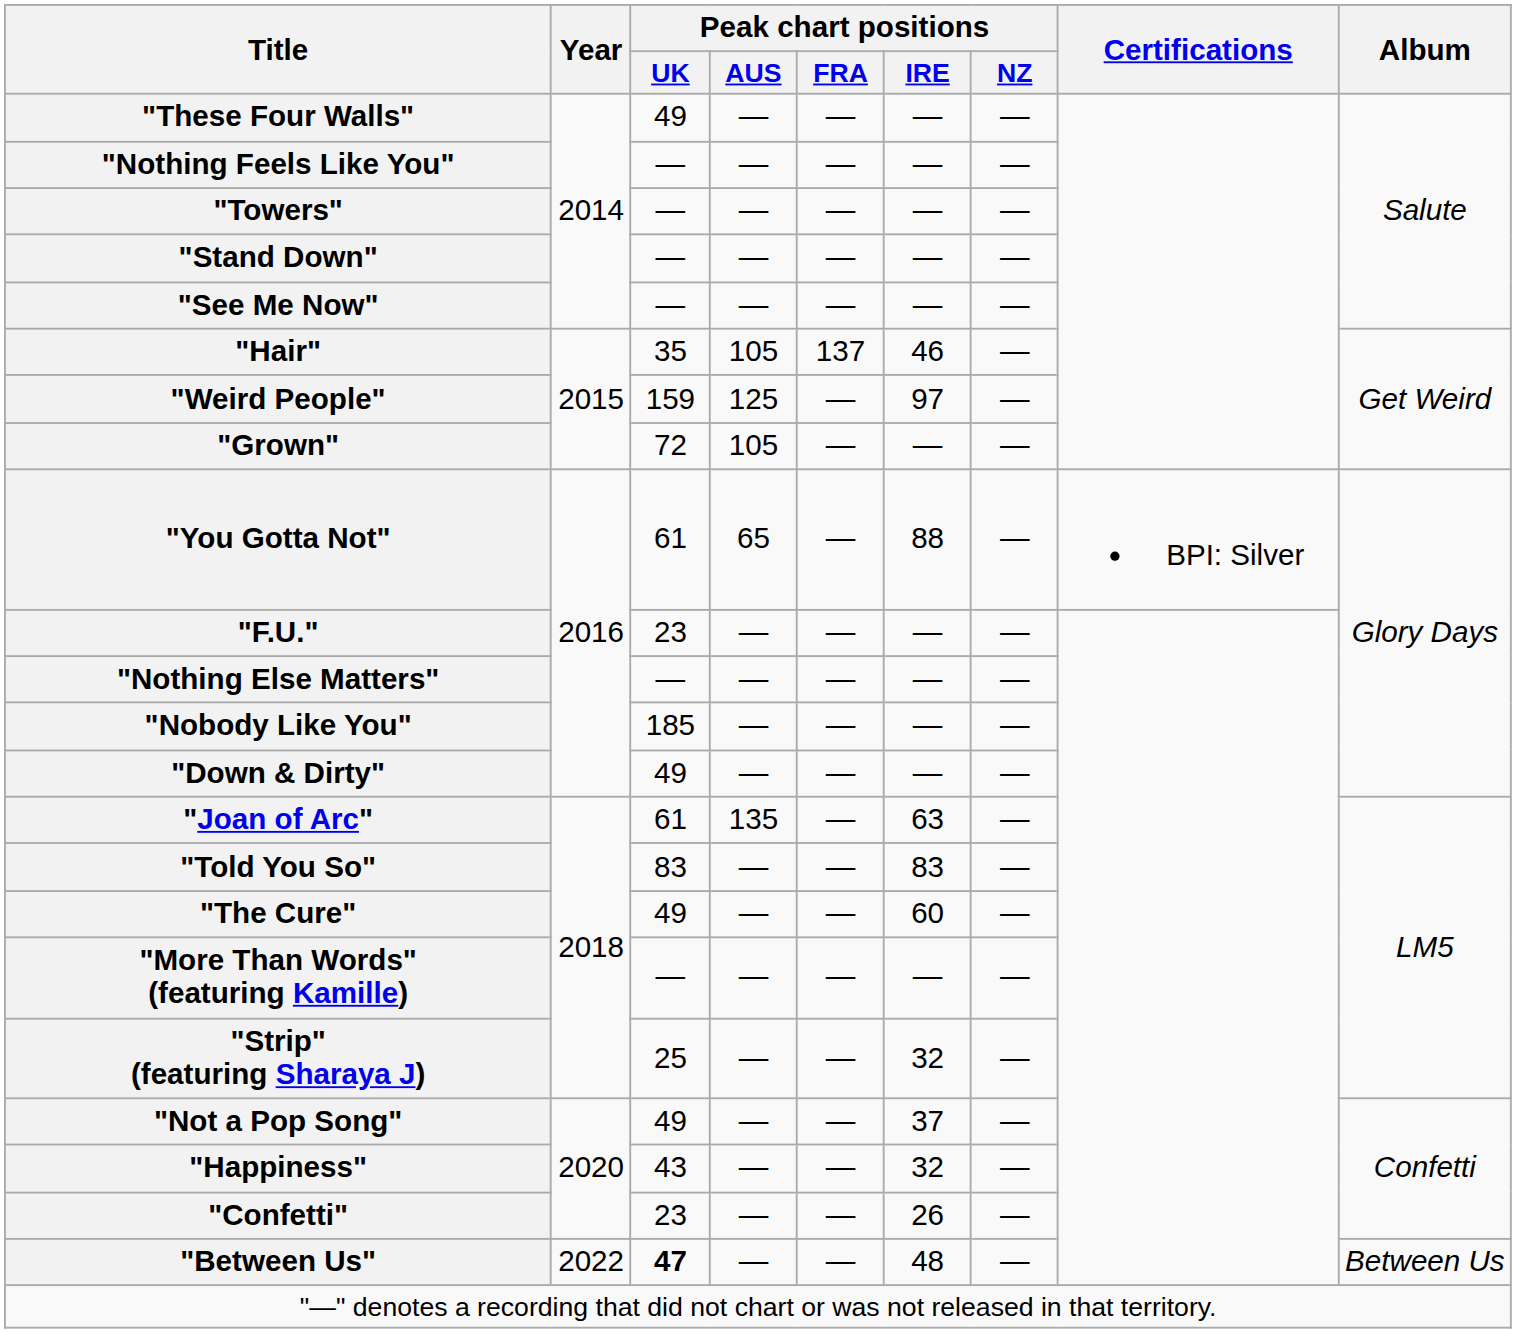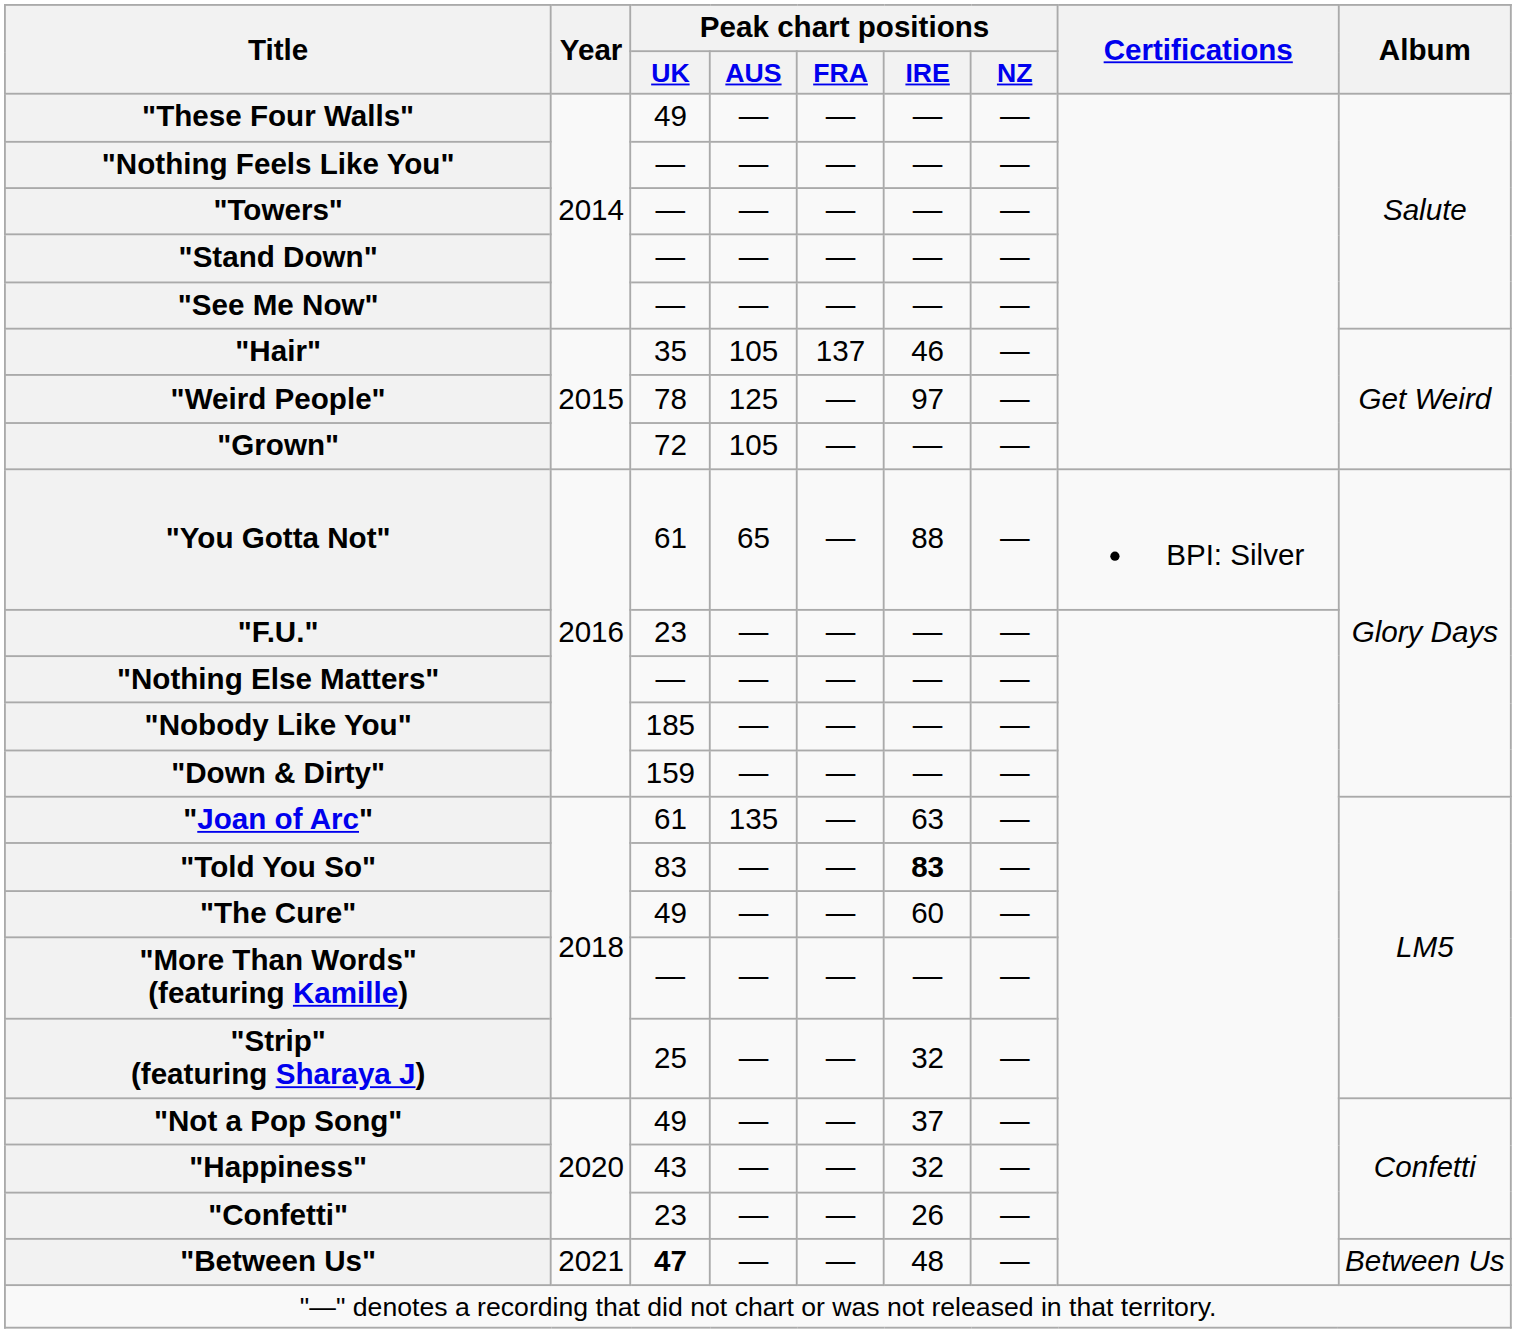"Weird People" | Peak chart positions / UK: 159 -> 78
"Down & Dirty" | Peak chart positions / UK: 49 -> 159
"Told You So" | Peak chart positions / IRE: normal -> bold
"Between Us" | Year: 2022 -> 2021
